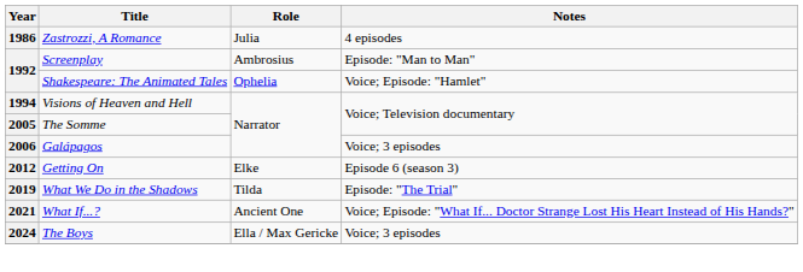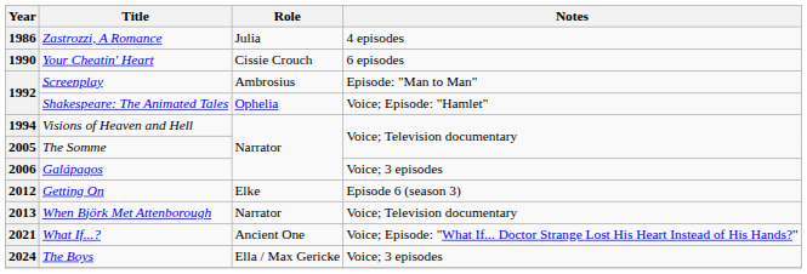+ row: 1990 | Your Cheatin' Heart | Cissie Crouch | 6 episodes
+ row: 2013 | When Björk Met Attenborough | Narrator | Voice; Television documentary
- row: 2019 | What We Do in the Shadows | Tilda | Episode: "The Trial"
